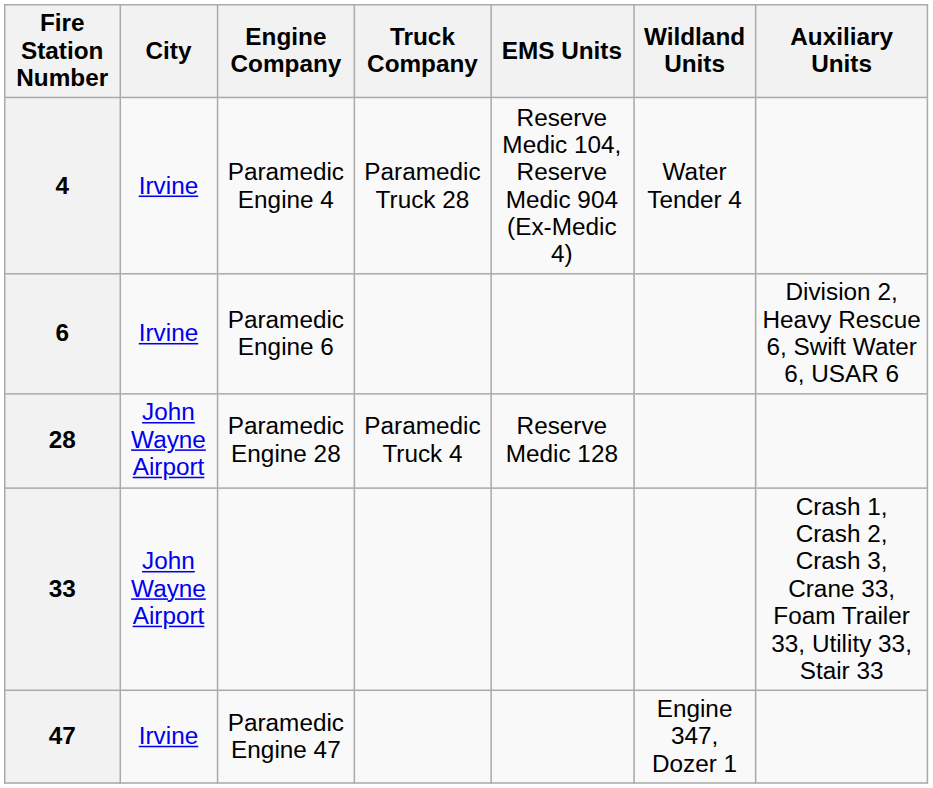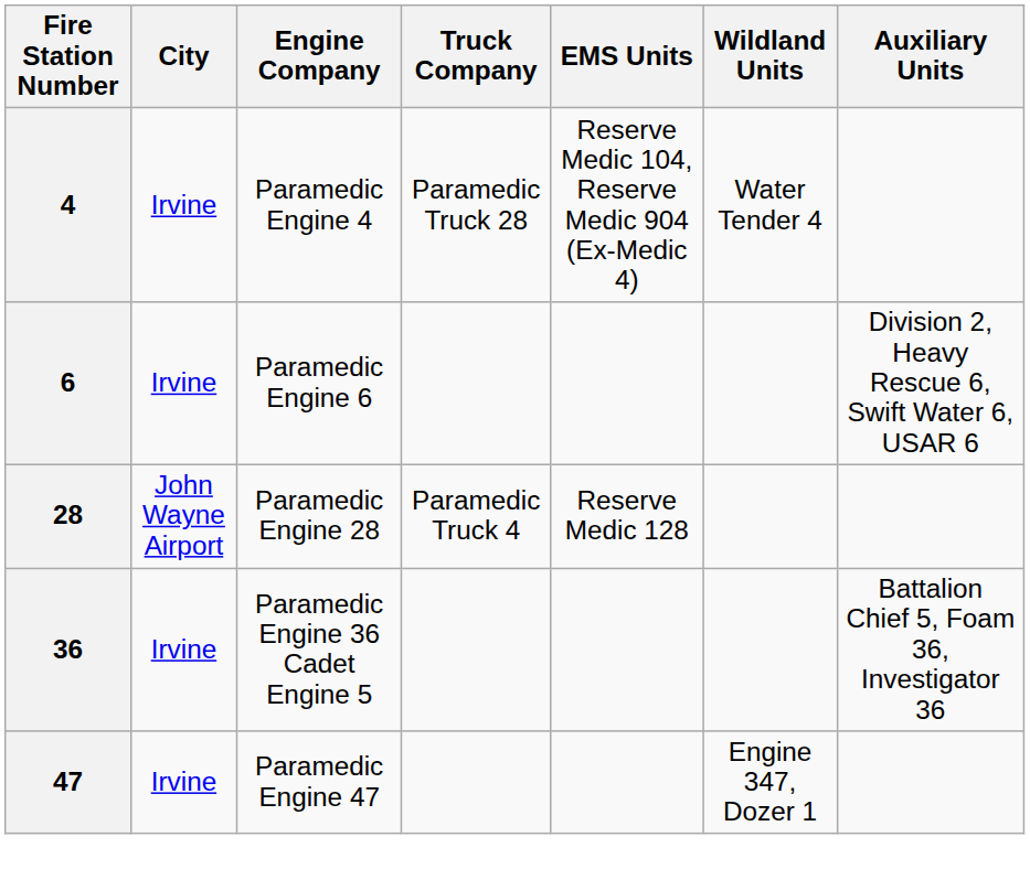- row: 33 | John Wayne Airport | Crash 1, Crash 2, Crash 3, Crane 33, Foam Trailer 33, Utility 33, Stair 33
+ row: 36 | Irvine | Paramedic Engine 36 Cadet Engine 5 | Battalion Chief 5, Foam 36, Investigator 36
